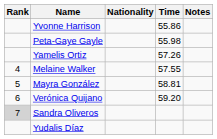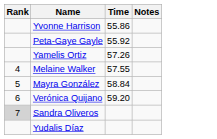- column: Nationality
Peta-Gaye Gayle | Time: 55.98 -> 55.92
Mayra González | Time: 58.81 -> 58.84
